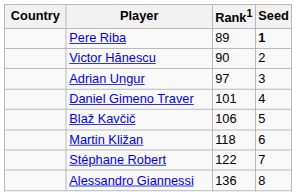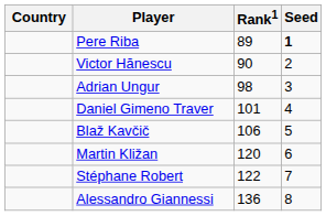Adrian Ungur | Rank1: 97 -> 98
Martin Kližan | Rank1: 118 -> 120
